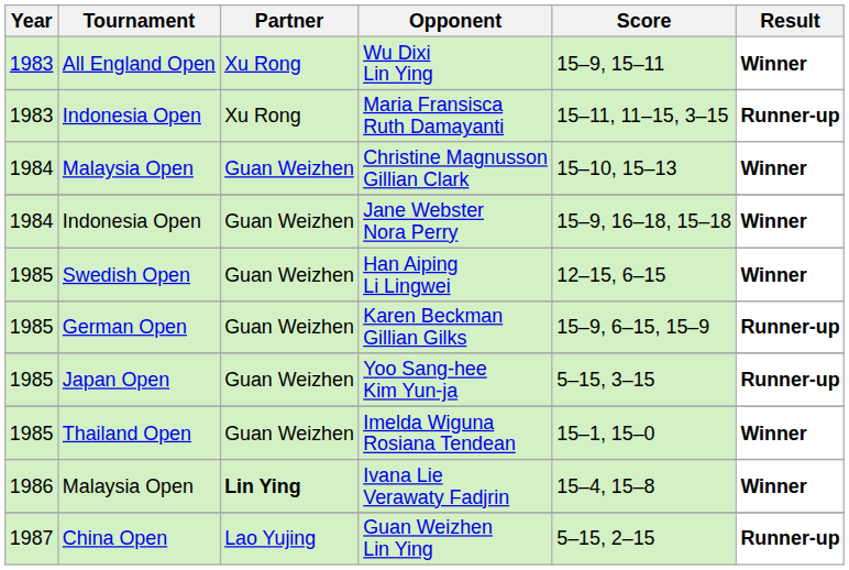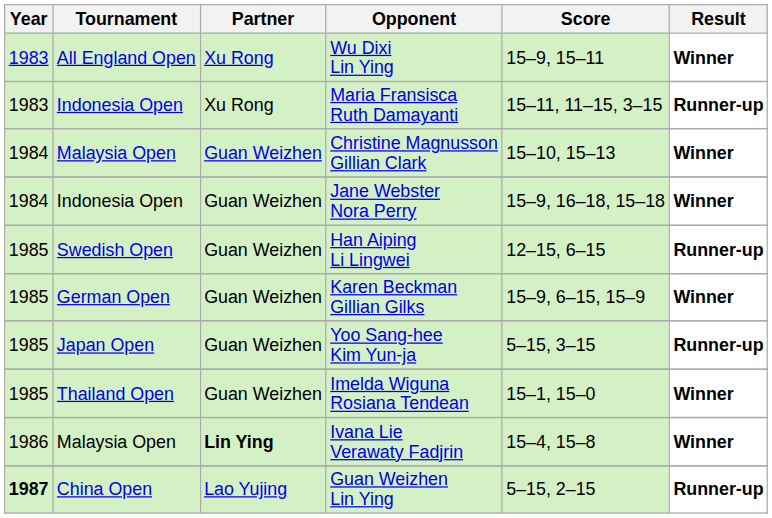Han Aiping Li Lingwei | Result: Winner -> Runner-up
Karen Beckman Gillian Gilks | Result: Runner-up -> Winner
Guan Weizhen Lin Ying | Year: normal -> bold
